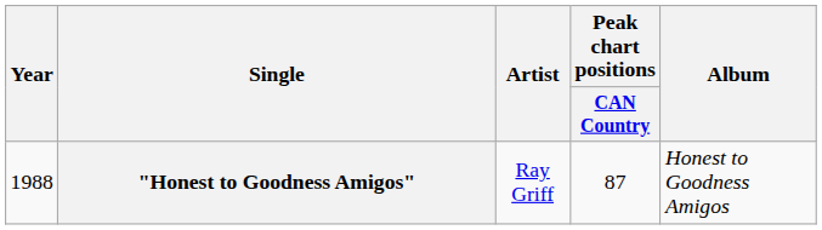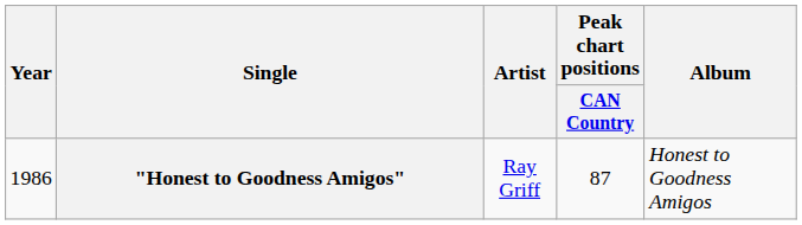"Honest to Goodness Amigos" | Year: 1988 -> 1986
